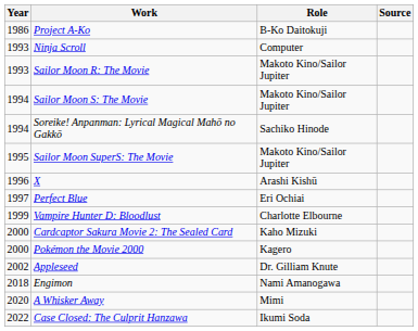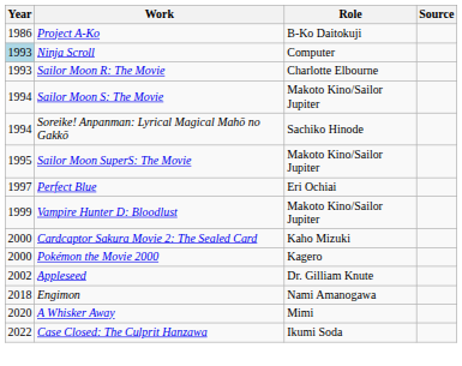Ninja Scroll | Year: no background -> lightblue background
Sailor Moon R: The Movie | Role: Makoto Kino/Sailor Jupiter -> Charlotte Elbourne
- row: 1996 | X | Arashi Kishū
Vampire Hunter D: Bloodlust | Role: Charlotte Elbourne -> Makoto Kino/Sailor Jupiter
